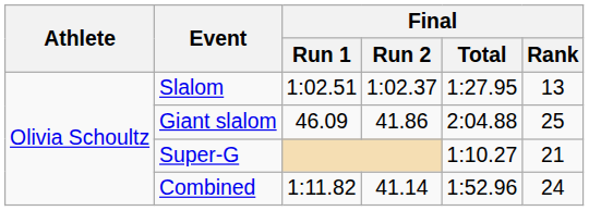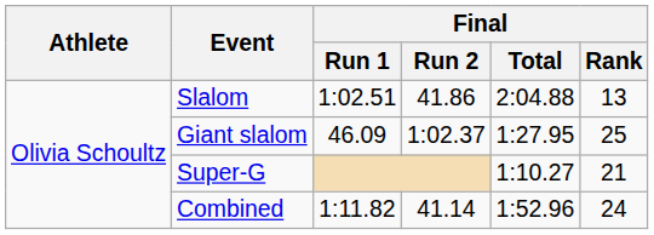Slalom | Final / Run 2: 1:02.37 -> 41.86
Slalom | Final / Total: 1:27.95 -> 2:04.88
Giant slalom | Final / Run 2: 41.86 -> 1:02.37
Giant slalom | Final / Total: 2:04.88 -> 1:27.95
